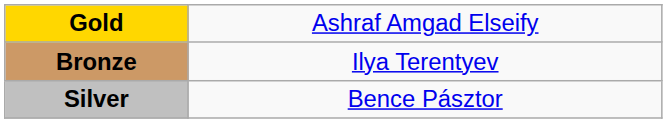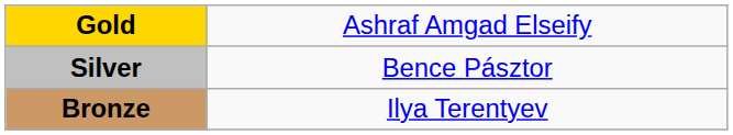rows swapped: Silver <-> Bronze
